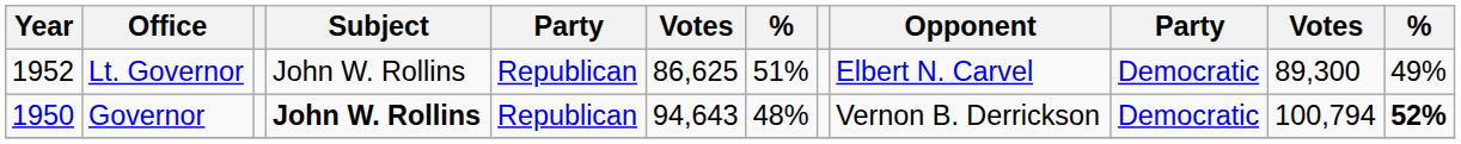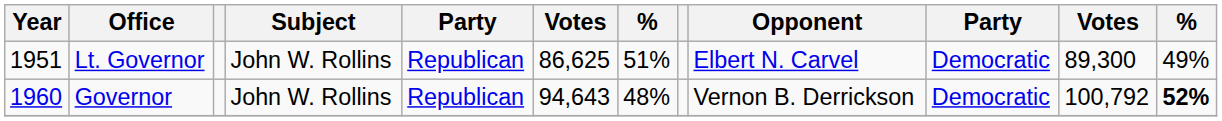Lt. Governor | Year: 1952 -> 1951
Governor | Year: 1950 -> 1960
Governor | Subject: bold -> normal
Governor | column 11: 100,794 -> 100,792
